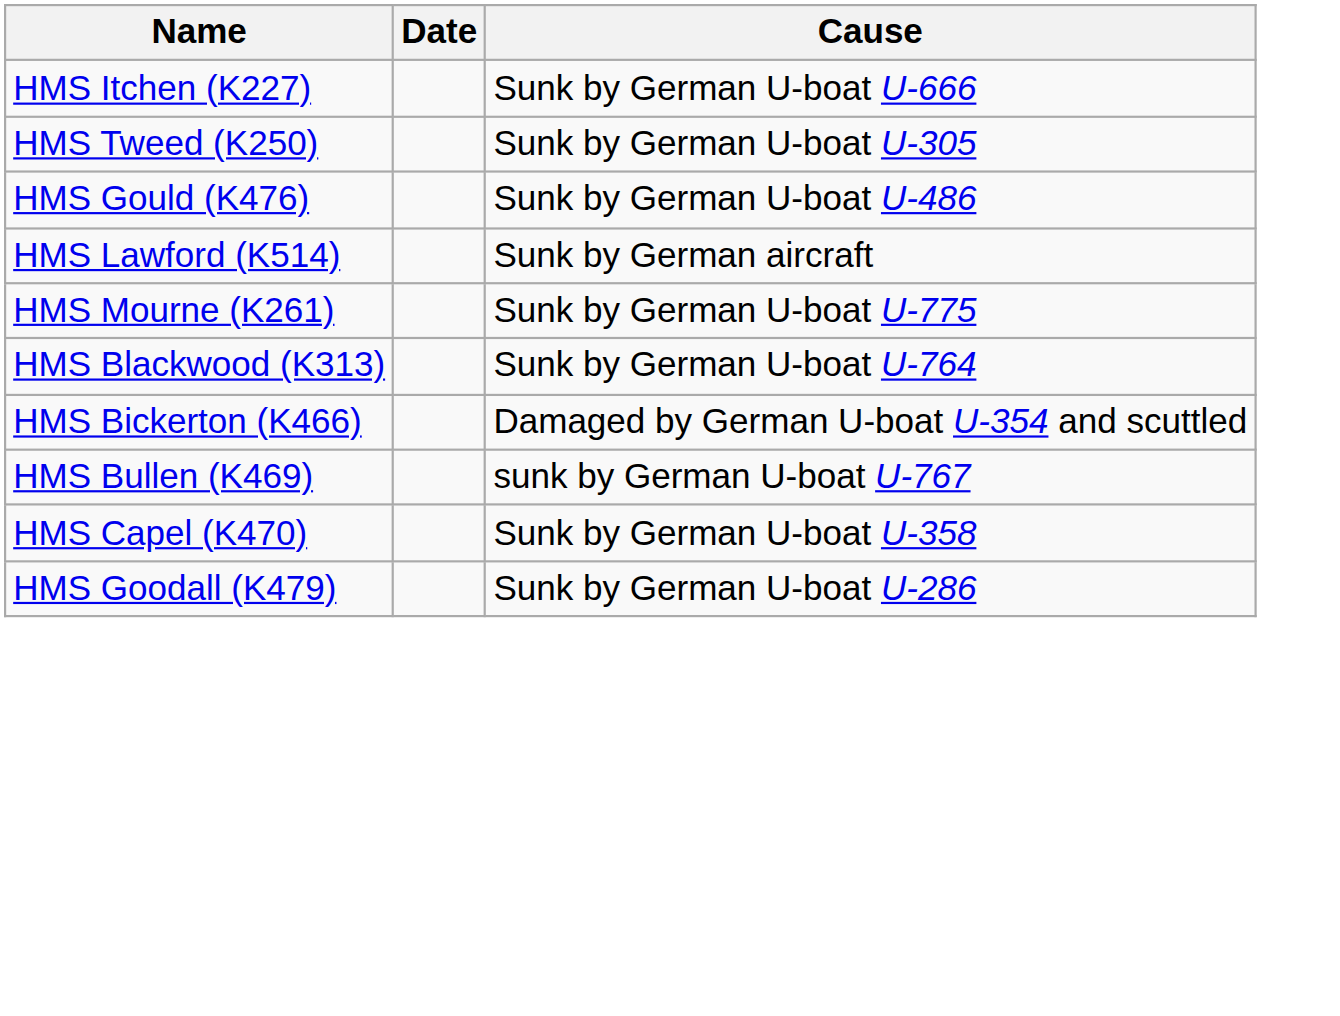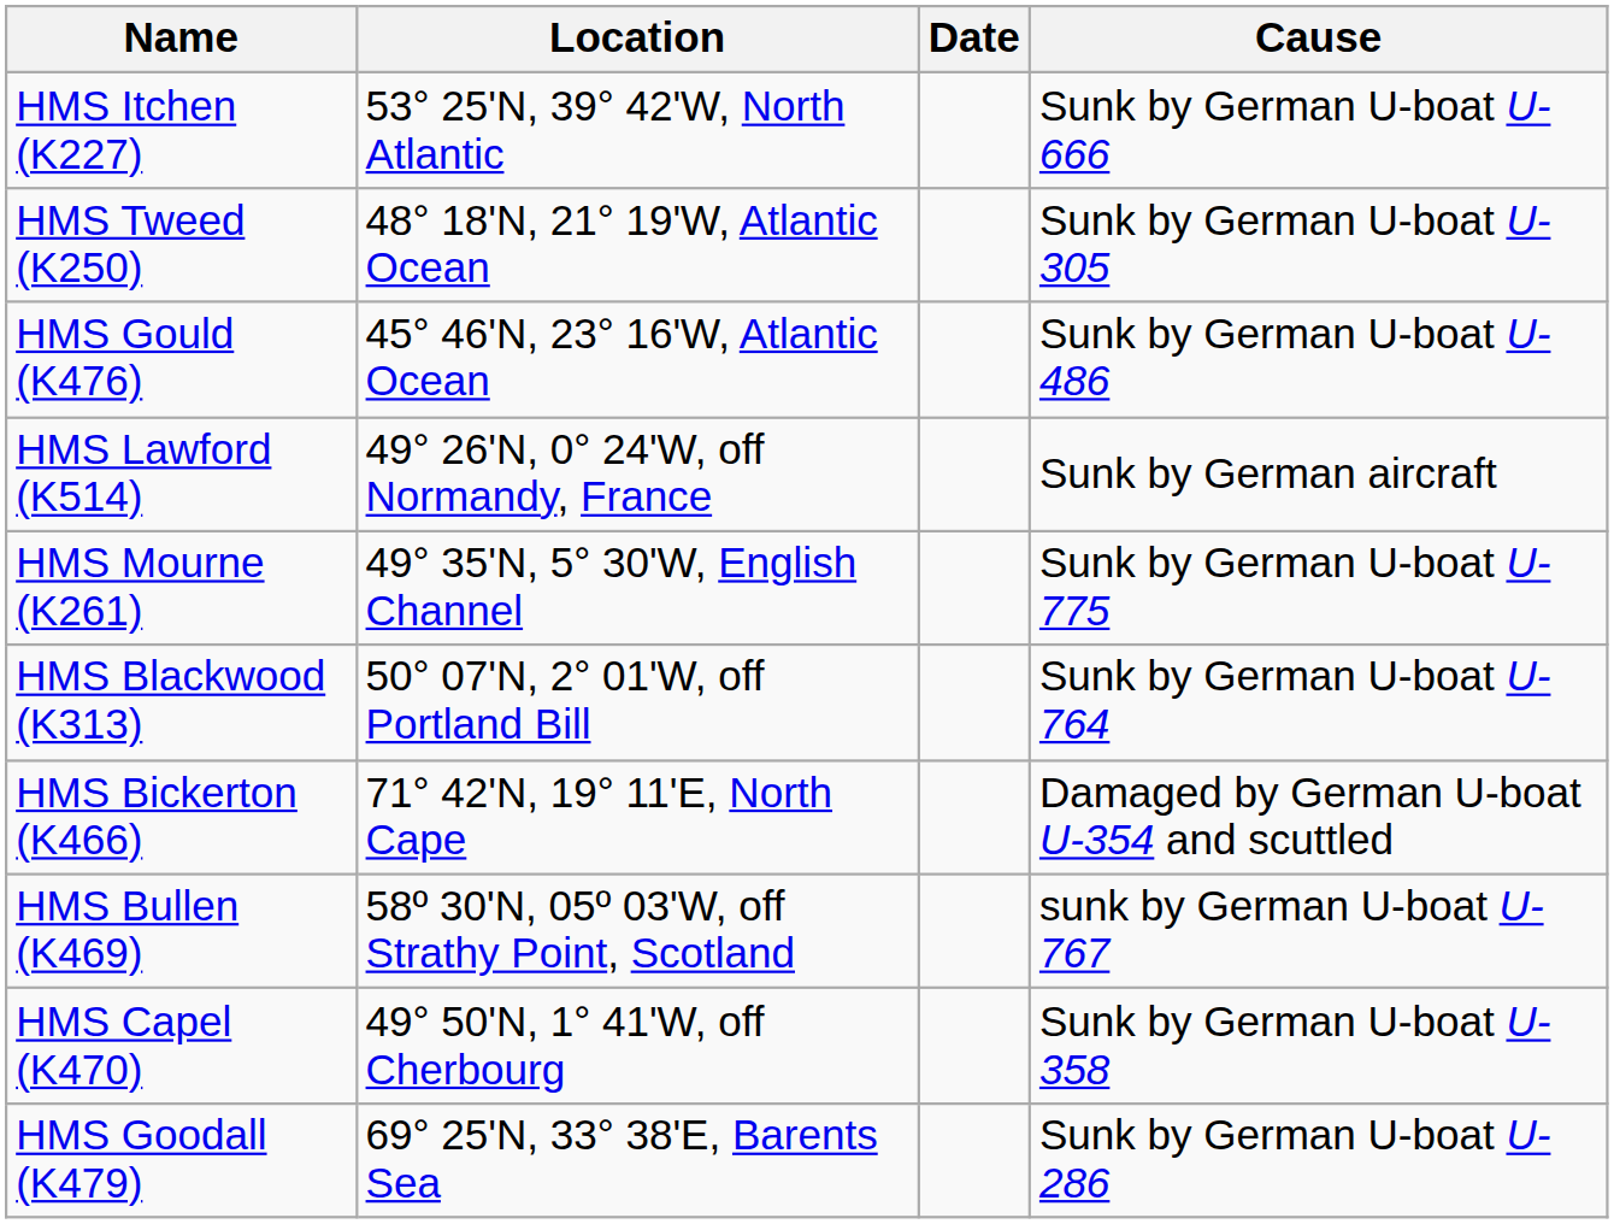+ column: Location | 53° 25'N, 39° 42'W, North Atlantic | 48° 18'N, 21° 19'W, Atlantic Ocean | 45° 46'N, 23° 16'W, Atlantic Ocean | 49° 26'N, 0° 24'W, off Normandy, France | 49° 35'N, 5° 30'W, English Channel | 50° 07'N, 2° 01'W, off Portland Bill | 71° 42'N, 19° 11'E, North Cape | 58º 30'N, 05º 03'W, off Strathy Point, Scotland | 49° 50'N, 1° 41'W, off Cherbourg | 69° 25'N, 33° 38'E, Barents Sea
